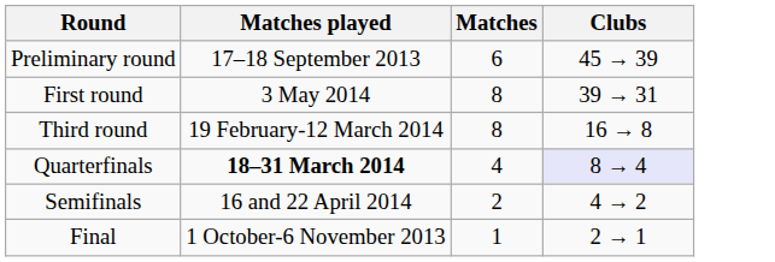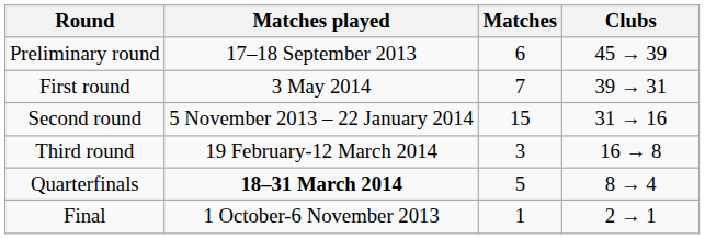First round | Matches: 8 -> 7
+ row: Second round | 5 November 2013 – 22 January 2014 | 15 | 31 → 16
Third round | Matches: 8 -> 3
Quarterfinals | Matches: 4 -> 5
Quarterfinals | Clubs: lavender background -> no background
- row: Semifinals | 16 and 22 April 2014 | 2 | 4 → 2
